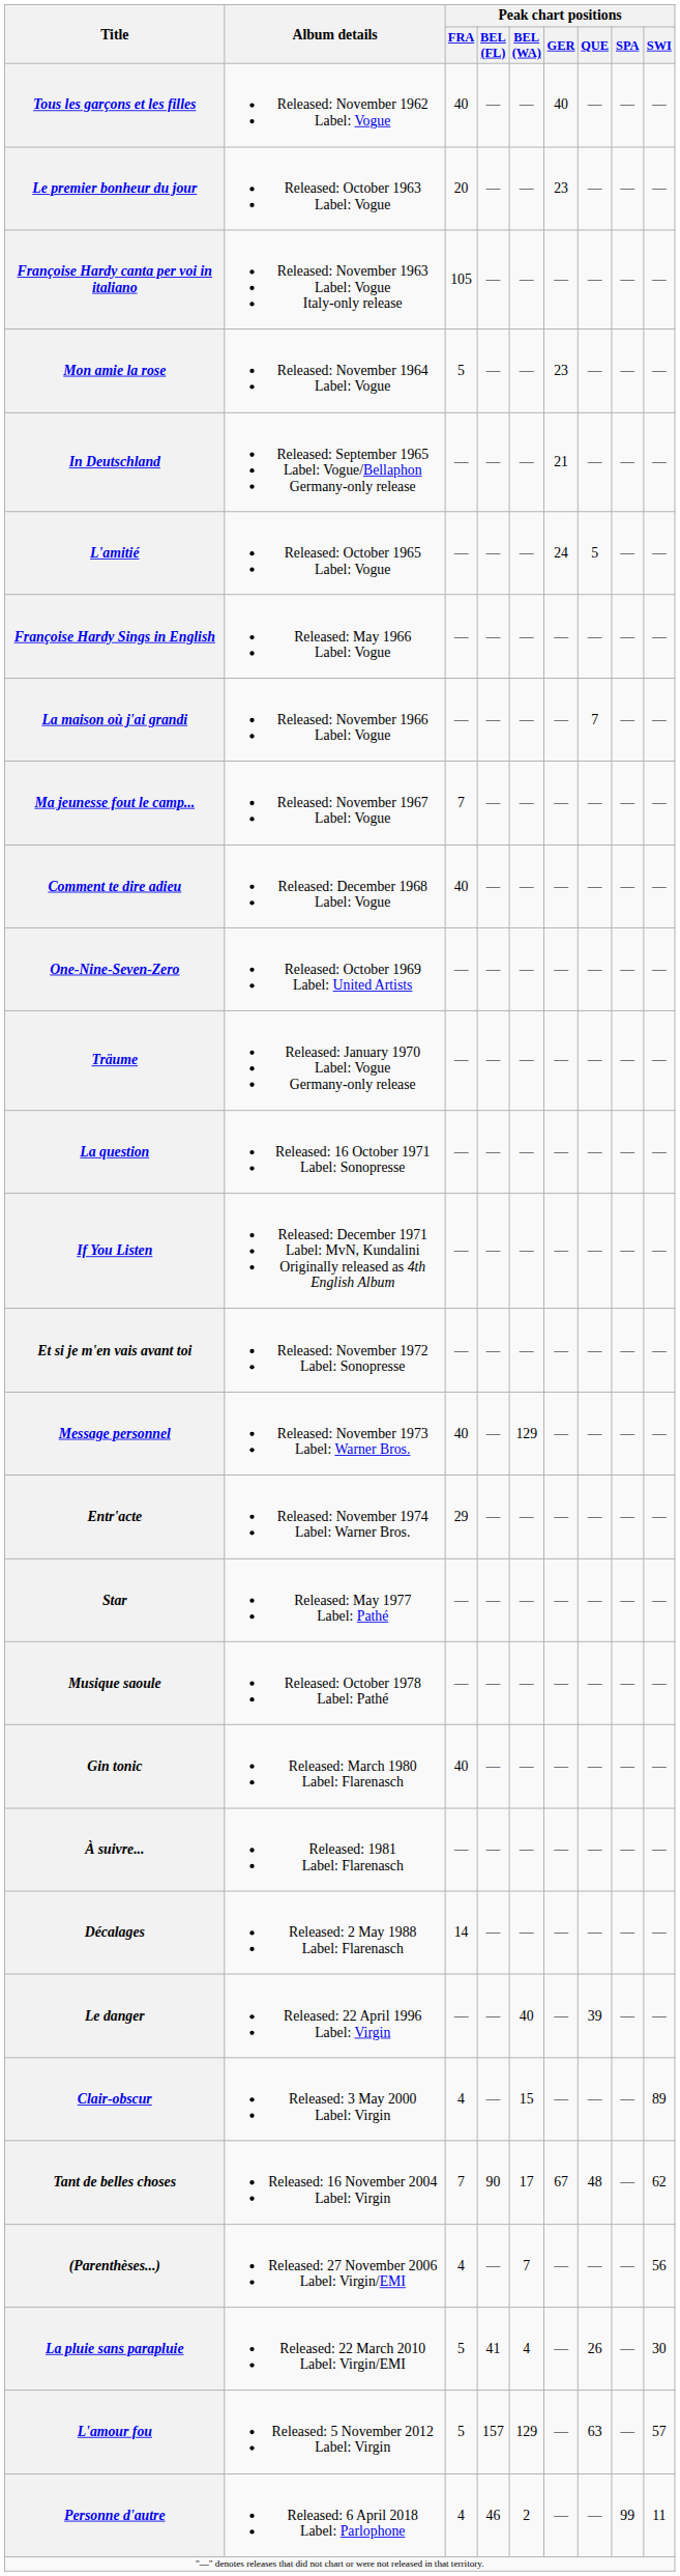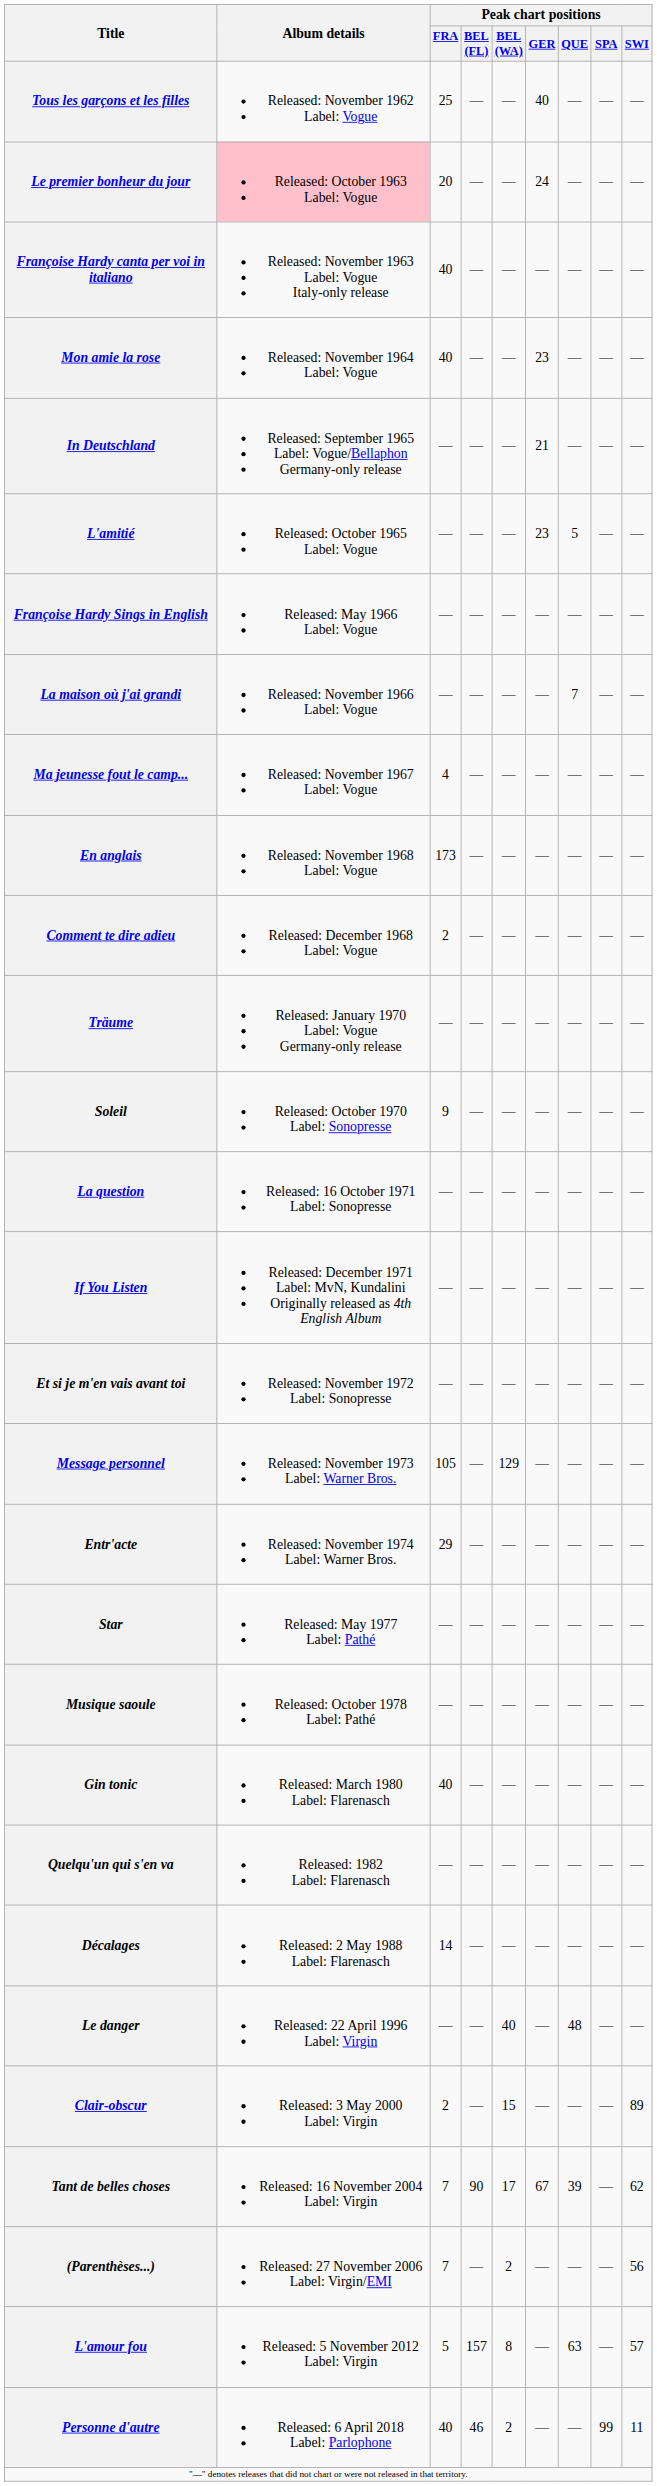Tous les garçons et les filles | Peak chart positions / FRA: 40 -> 25
Le premier bonheur du jour | Album details: no background -> pink background
Le premier bonheur du jour | Peak chart positions / GER: 23 -> 24
Françoise Hardy canta per voi in italiano | Peak chart positions / FRA: 105 -> 40
Mon amie la rose | Peak chart positions / FRA: 5 -> 40
L'amitié | Peak chart positions / GER: 24 -> 23
Ma jeunesse fout le camp... | Peak chart positions / FRA: 7 -> 4
+ row: En anglais | Released: November 1968 Label: Vogue | 173 | — | — | — | — | — | —
Comment te dire adieu | Peak chart positions / FRA: 40 -> 2
- row: One-Nine-Seven-Zero | Released: October 1969 Label: United Artists | — | — | — | — | — | — | —
+ row: Soleil | Released: October 1970 Label: Sonopresse | 9 | — | — | — | — | — | —
Message personnel | Peak chart positions / FRA: 40 -> 105
- row: À suivre... | Released: 1981 Label: Flarenasch | — | — | — | — | — | — | —
+ row: Quelqu'un qui s'en va | Released: 1982 Label: Flarenasch | — | — | — | — | — | — | —
Le danger | Peak chart positions / QUE: 39 -> 48
Clair-obscur | Peak chart positions / FRA: 4 -> 2
Tant de belles choses | Peak chart positions / QUE: 48 -> 39
(Parenthèses...) | Peak chart positions / FRA: 4 -> 7
(Parenthèses...) | Peak chart positions / BEL (WA): 7 -> 2
- row: La pluie sans parapluie | Released: 22 March 2010 Label: Virgin/EMI | 5 | 41 | 4 | — | 26 | — | 30
L'amour fou | Peak chart positions / BEL (WA): 129 -> 8
Personne d'autre | Peak chart positions / FRA: 4 -> 40
